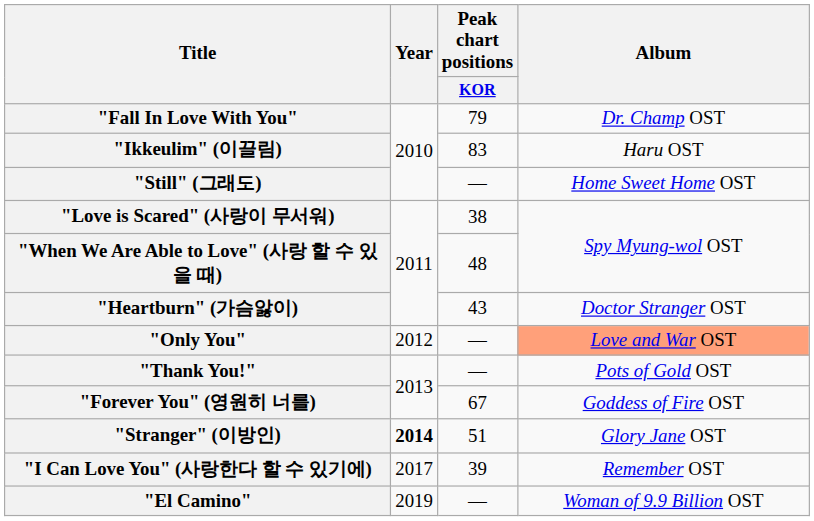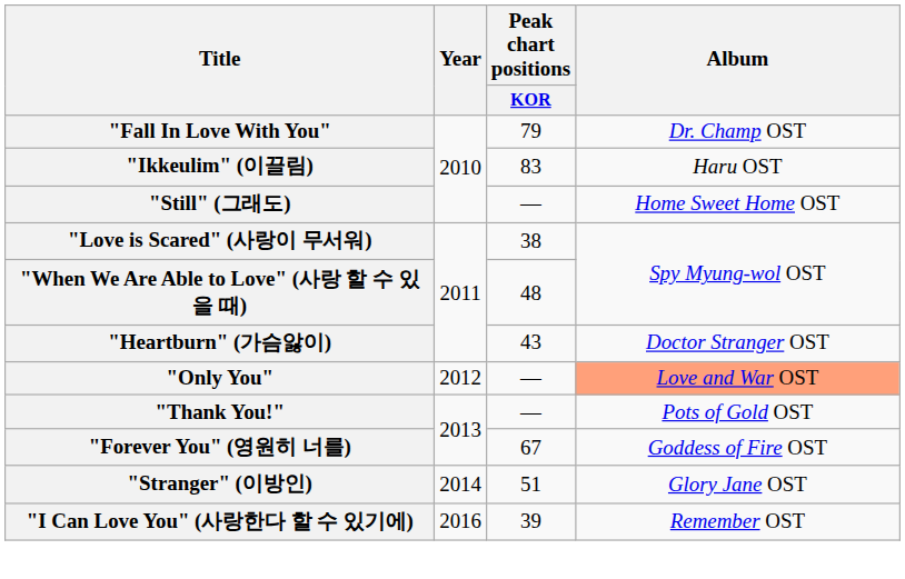"Stranger" (이방인) | Year: bold -> normal
"I Can Love You" (사랑한다 할 수 있기에) | Year: 2017 -> 2016
- row: "El Camino" | 2019 | — | Woman of 9.9 Billion OST
